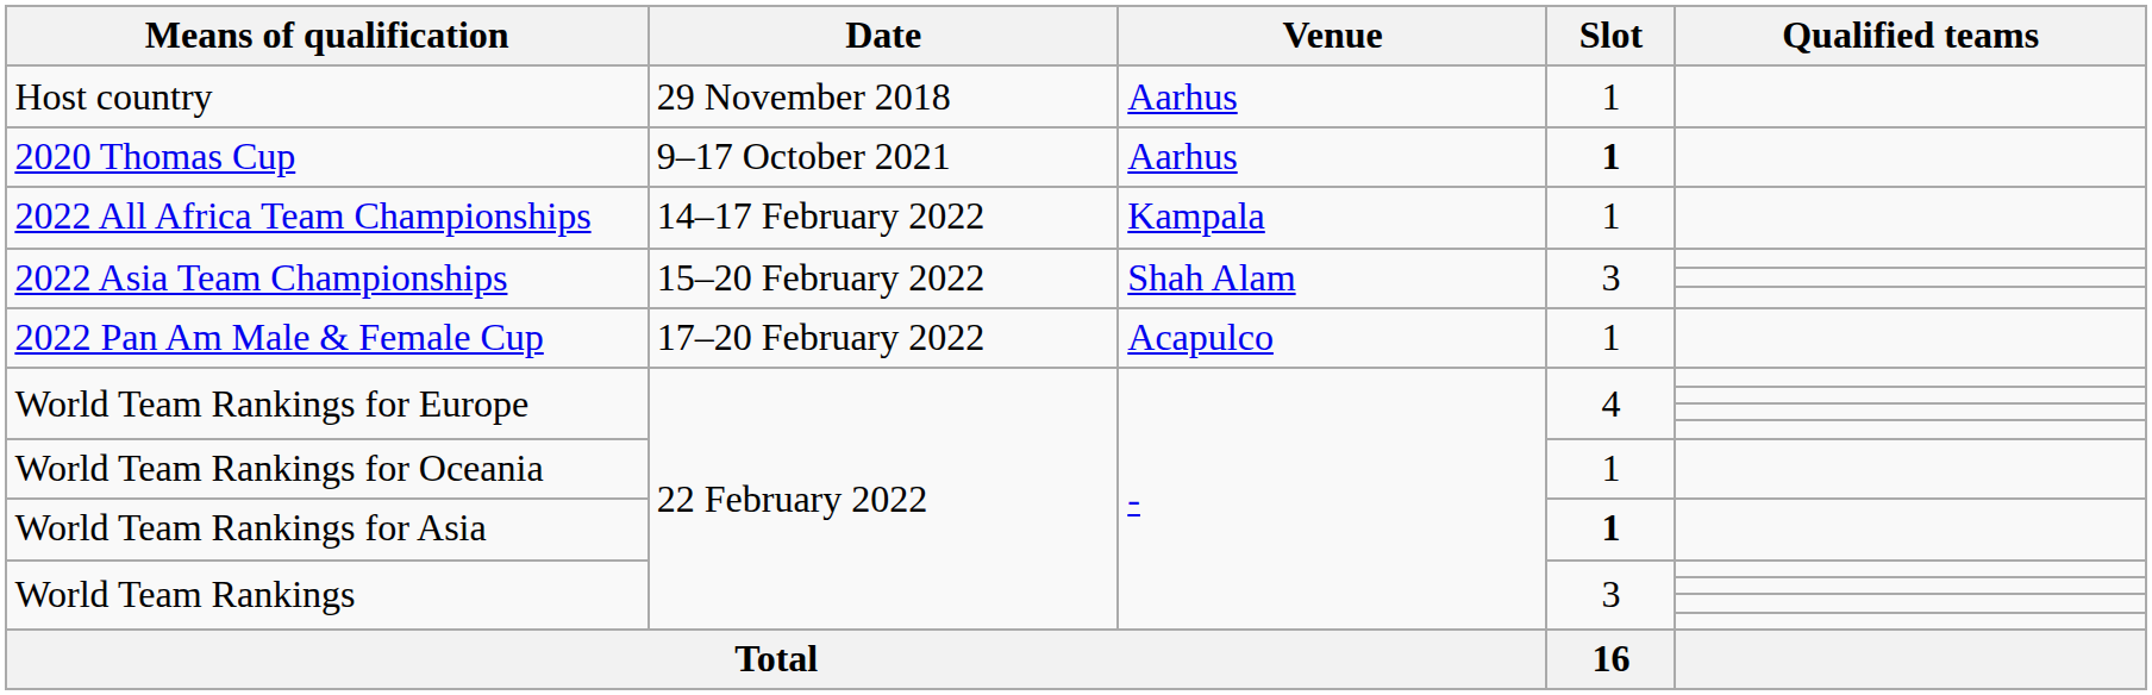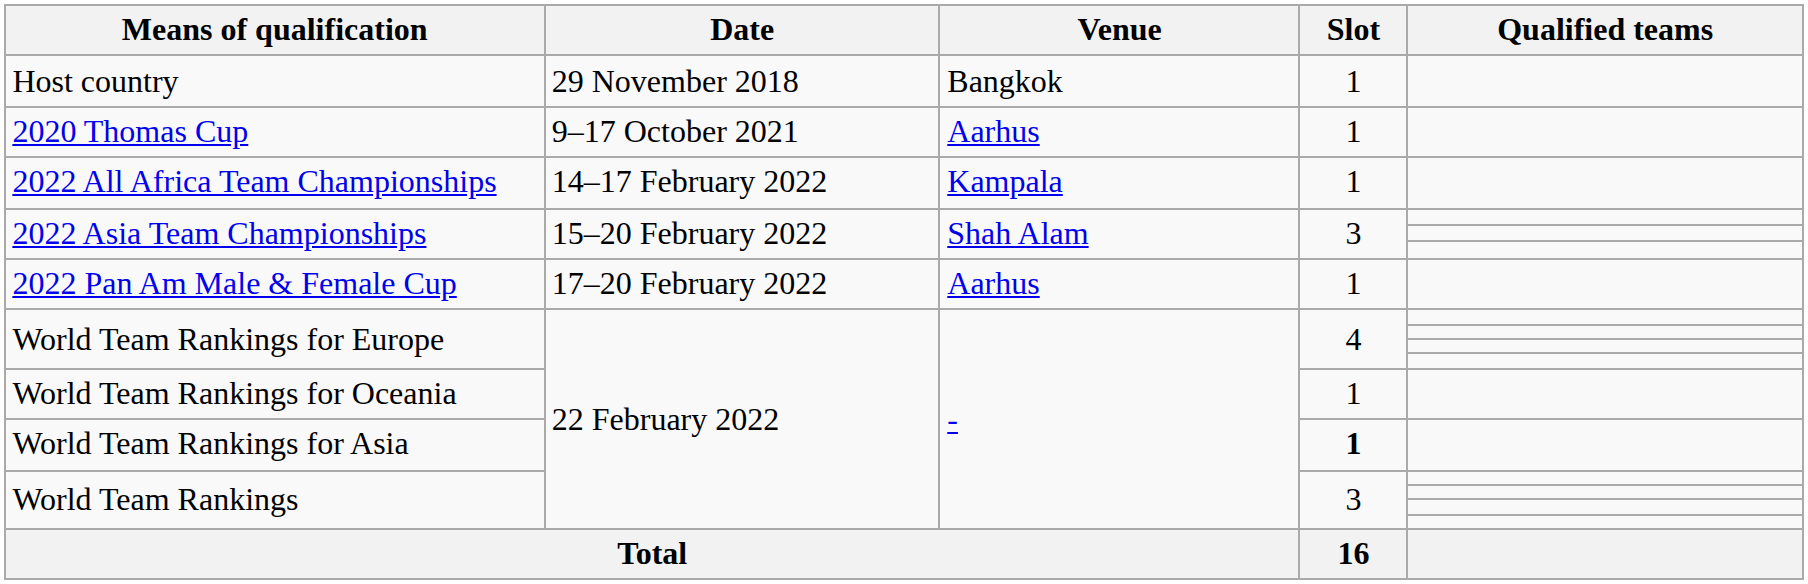Host country | Venue: Aarhus -> Bangkok
2020 Thomas Cup | Slot: bold -> normal
2022 Pan Am Male & Female Cup | Venue: Acapulco -> Aarhus
